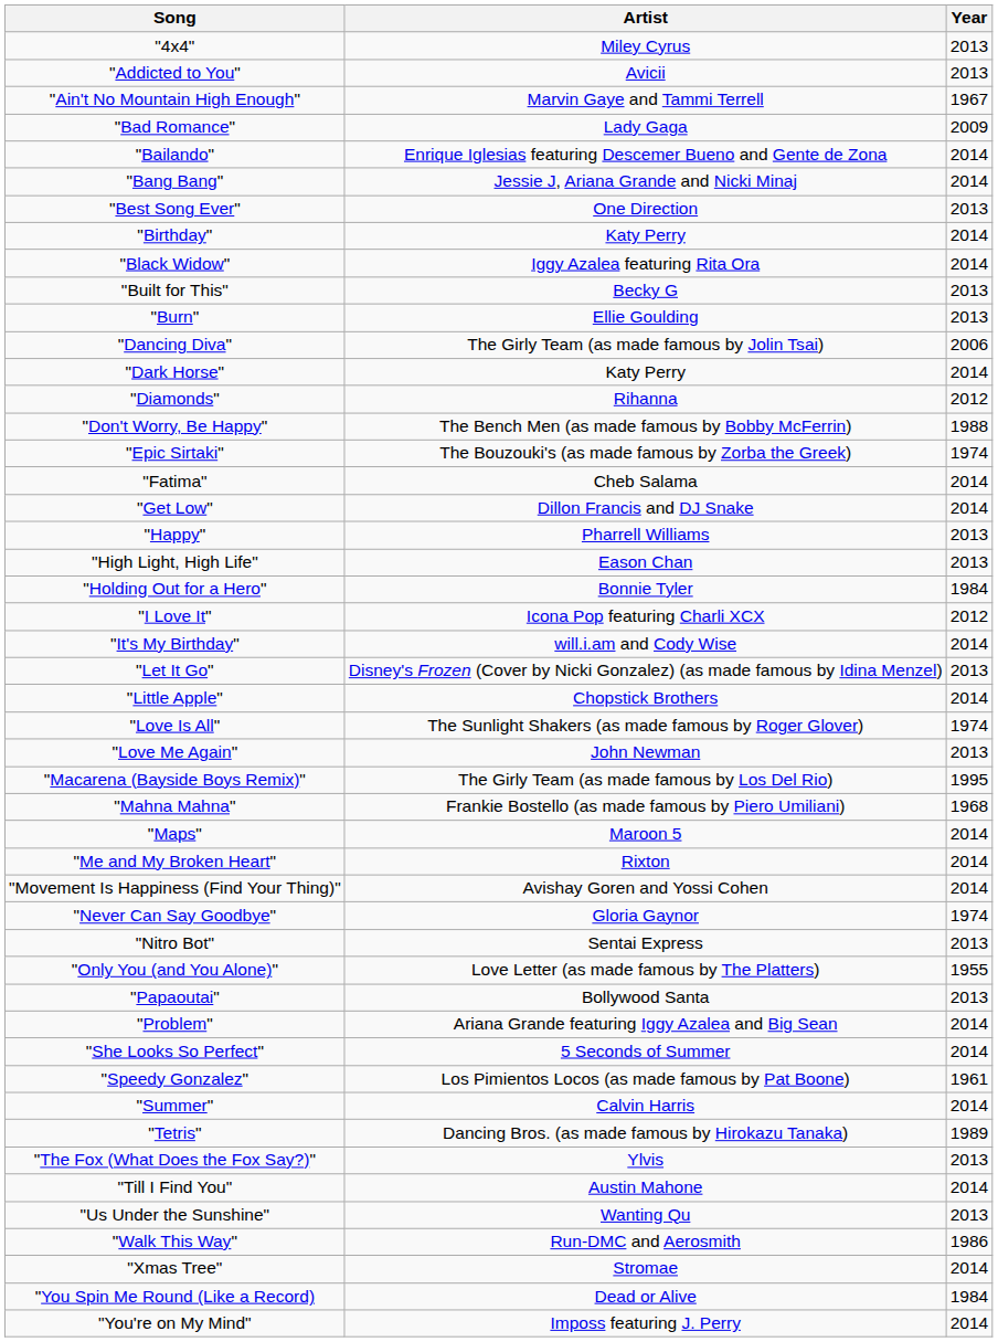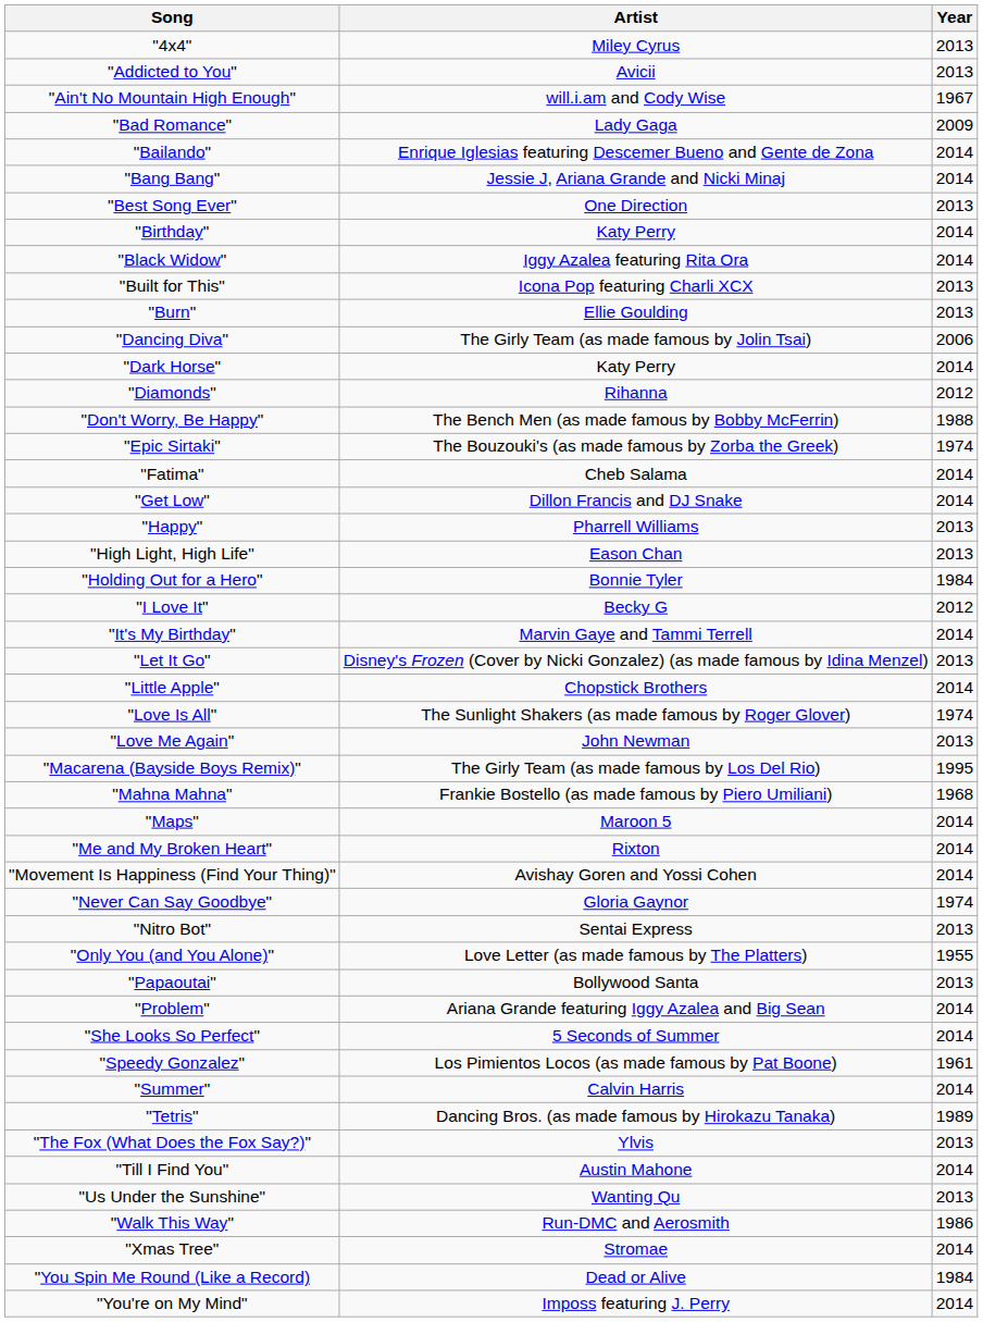"Ain't No Mountain High Enough" | Artist: Marvin Gaye and Tammi Terrell -> will.i.am and Cody Wise
"Built for This" | Artist: Becky G -> Icona Pop featuring Charli XCX
"I Love It" | Artist: Icona Pop featuring Charli XCX -> Becky G
"It's My Birthday" | Artist: will.i.am and Cody Wise -> Marvin Gaye and Tammi Terrell
